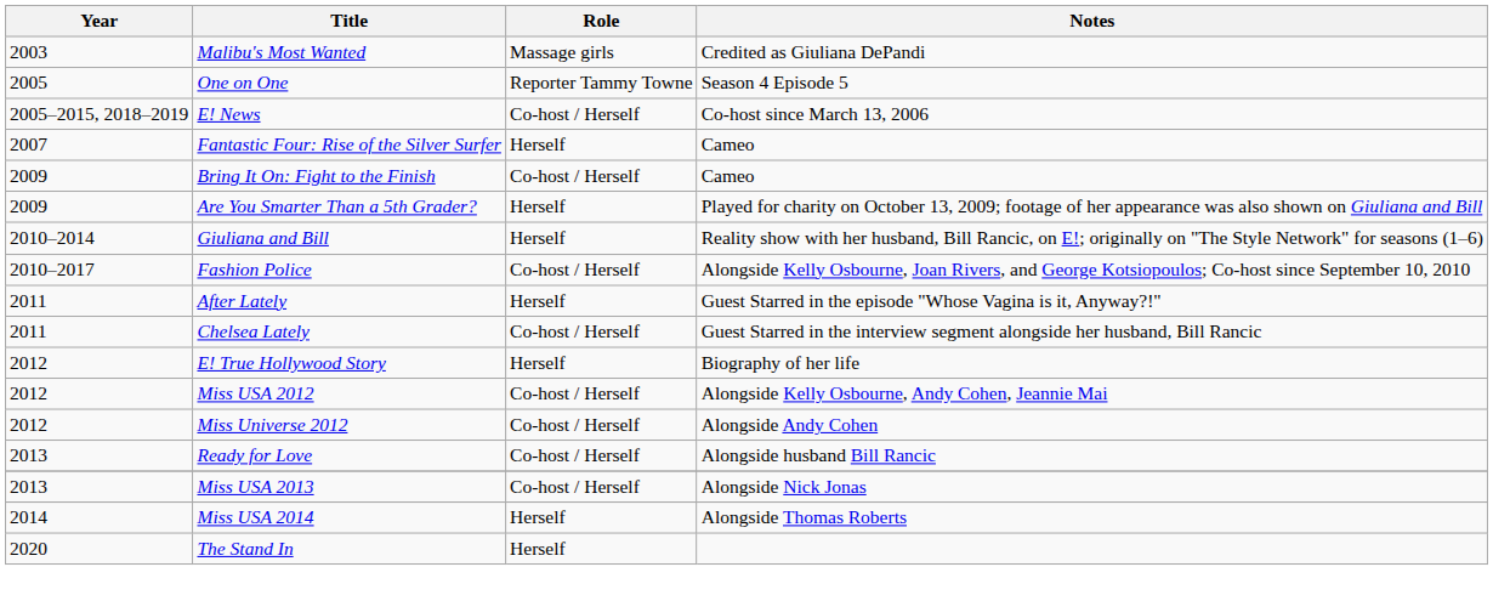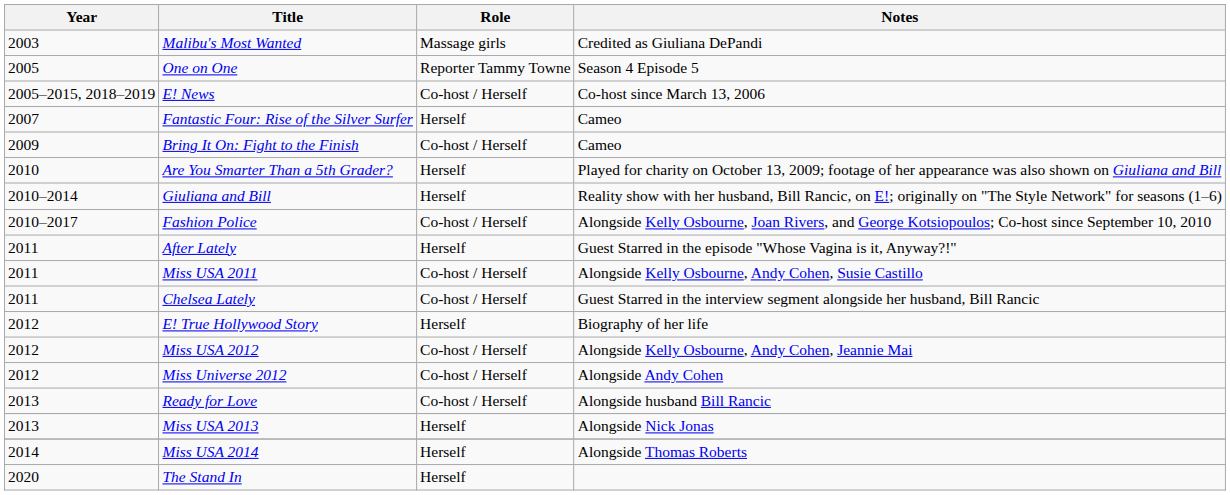Are You Smarter Than a 5th Grader? | Year: 2009 -> 2010
+ row: 2011 | Miss USA 2011 | Co-host / Herself | Alongside Kelly Osbourne, Andy Cohen, Susie Castillo
Miss USA 2013 | Role: Co-host / Herself -> Herself
